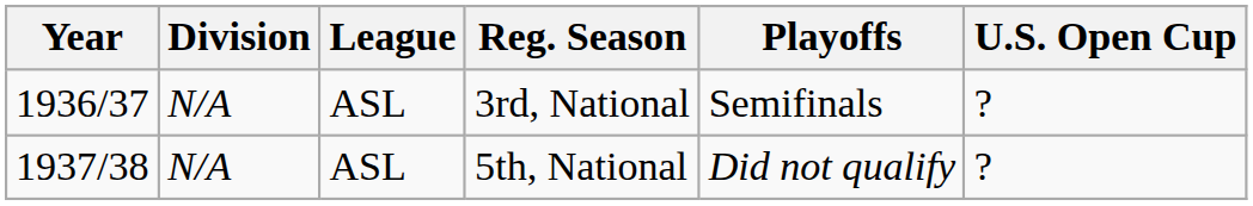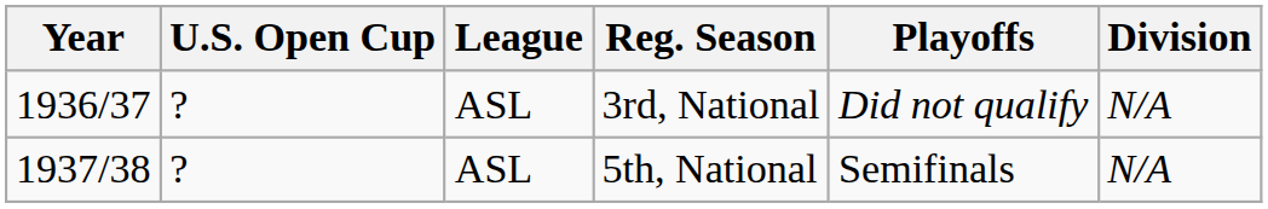columns swapped: Division <-> U.S. Open Cup
3rd, National | Playoffs: Semifinals -> Did not qualify
5th, National | Playoffs: Did not qualify -> Semifinals
